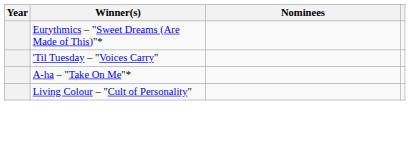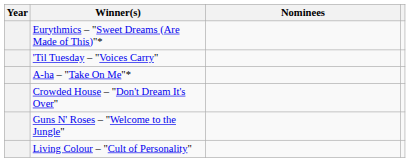+ row: Crowded House – "Don't Dream It's Over"
+ row: Guns N' Roses – "Welcome to the Jungle"
